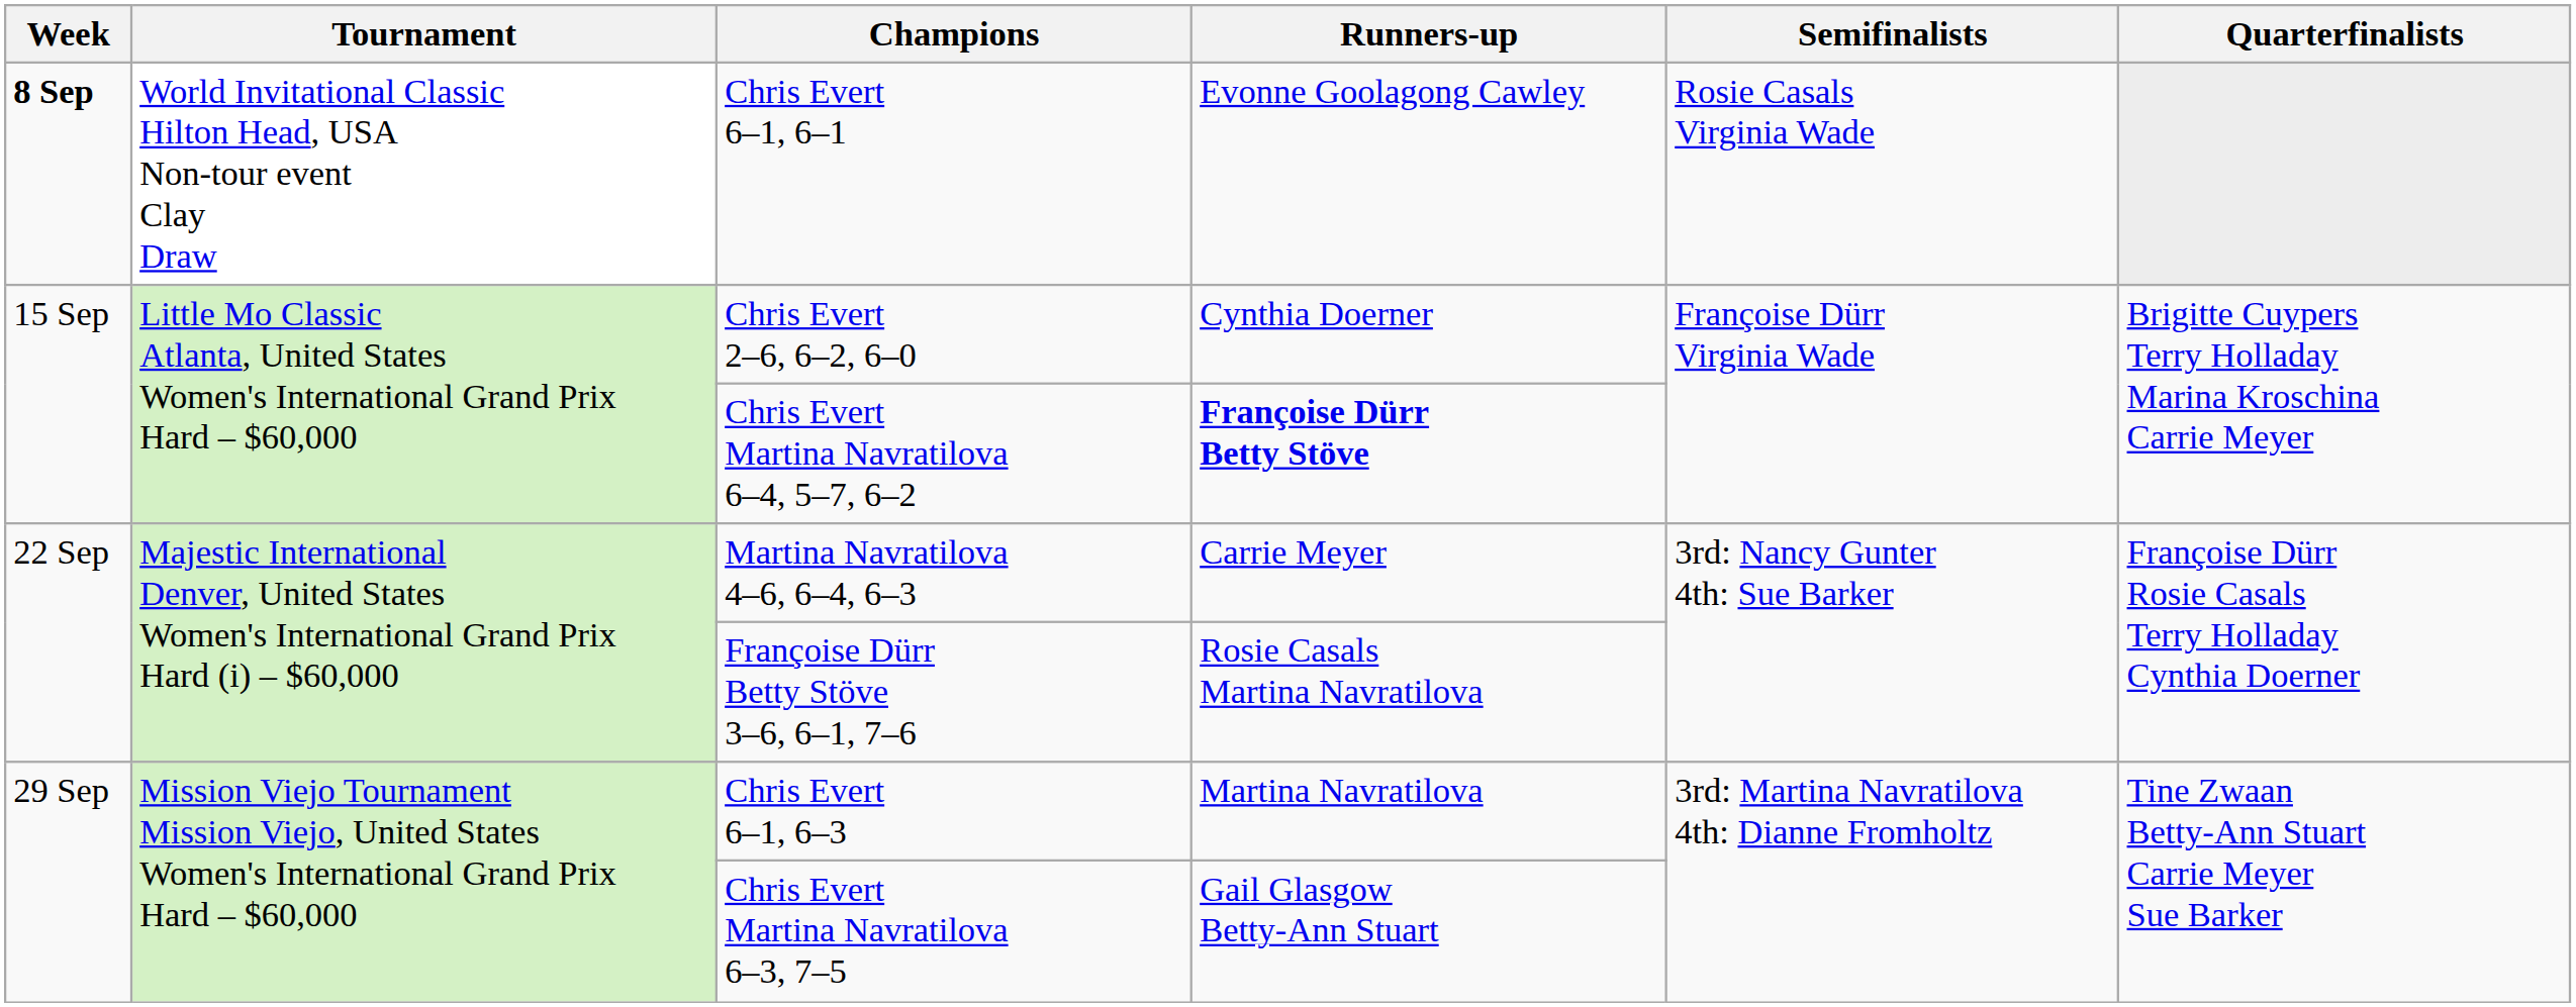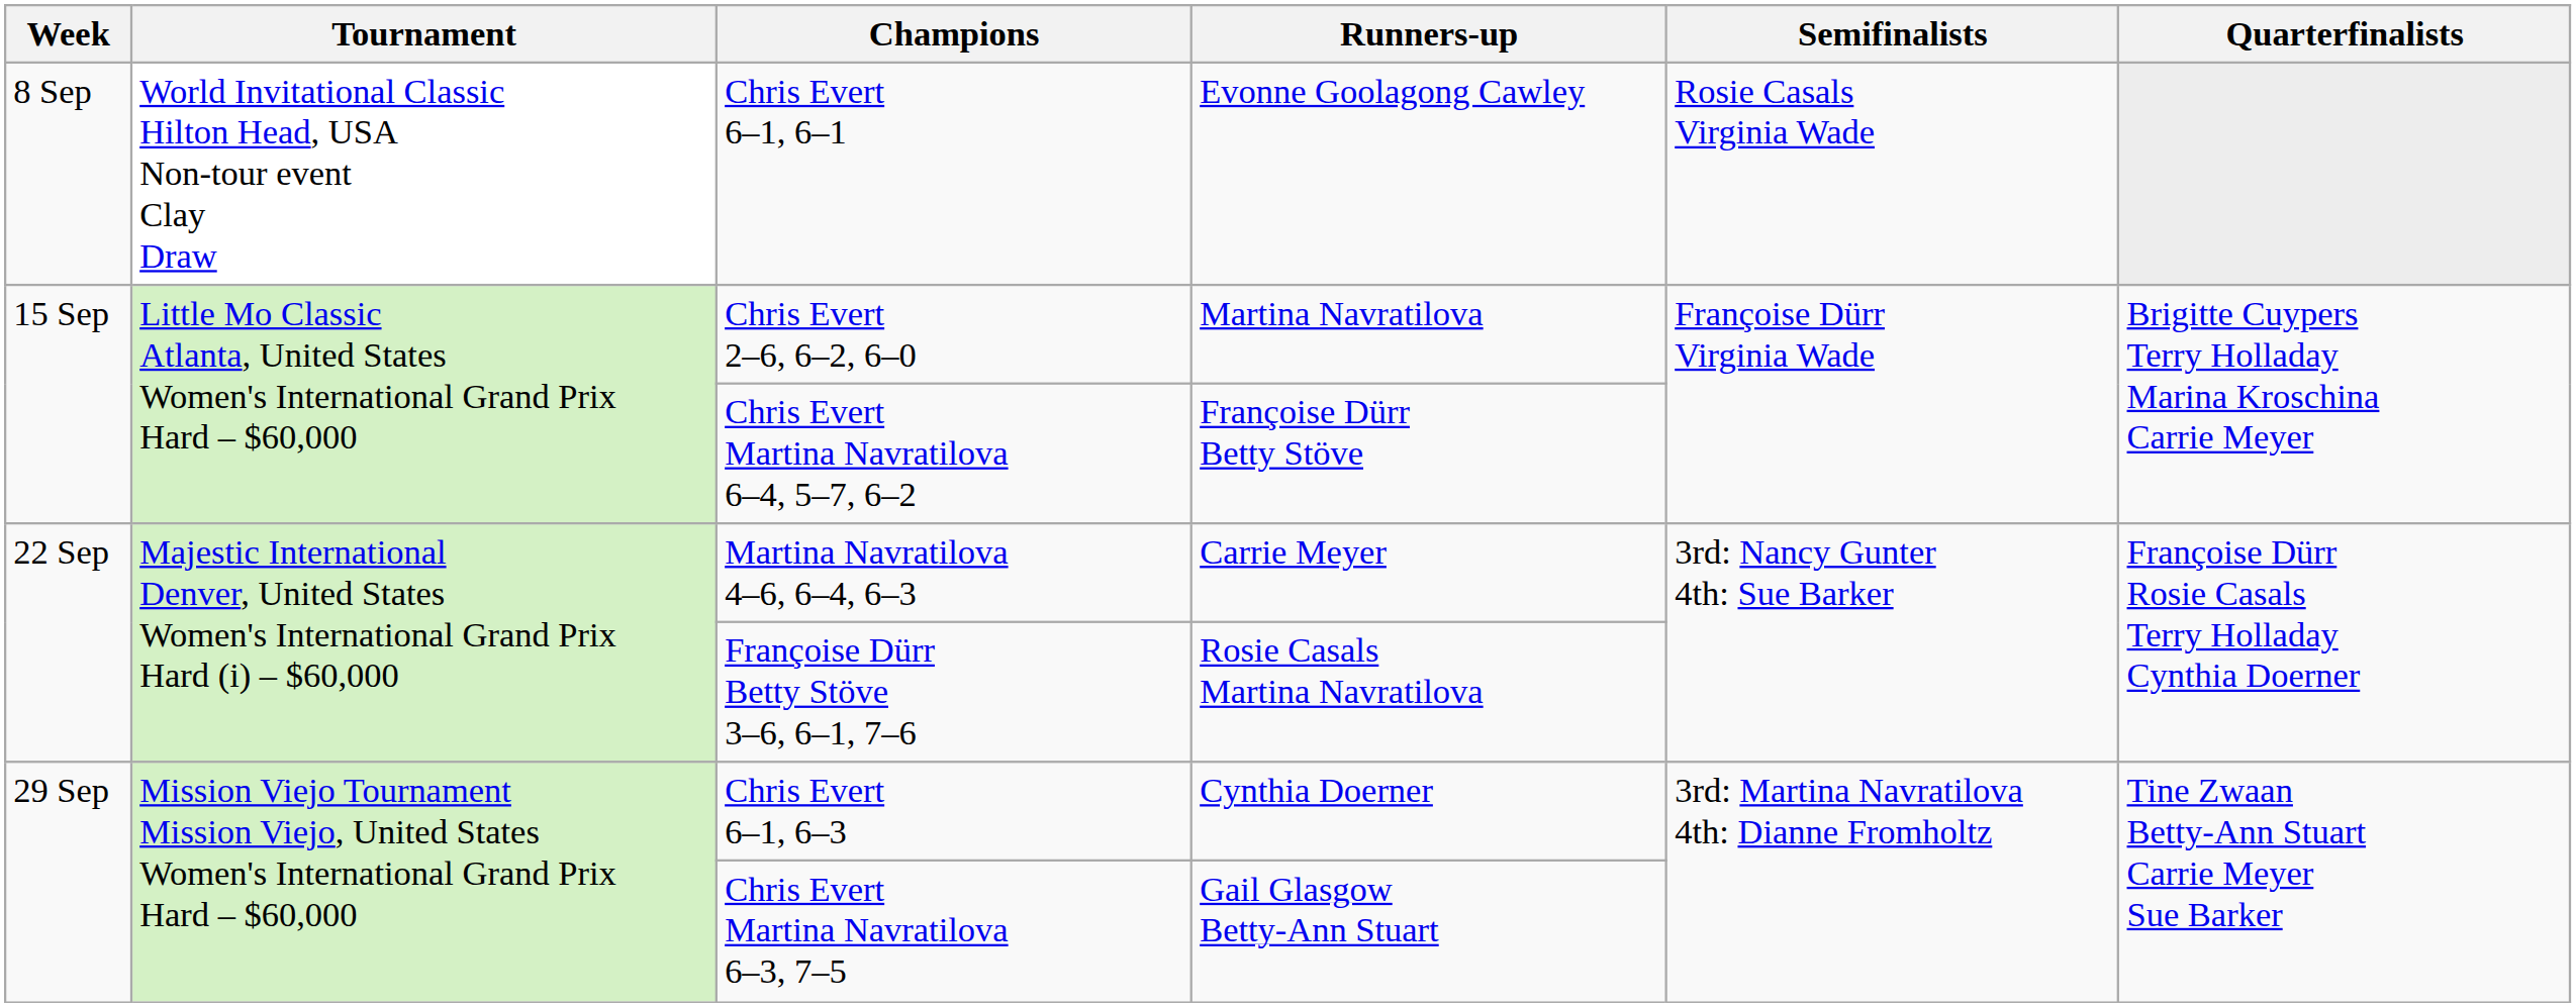Chris Evert 6–1, 6–1 | Week: bold -> normal
Chris Evert 2–6, 6–2, 6–0 | Runners-up: Cynthia Doerner -> Martina Navratilova
Chris Evert Martina Navratilova 6–4, 5–7, 6–2 | Runners-up: bold -> normal
Chris Evert 6–1, 6–3 | Runners-up: Martina Navratilova -> Cynthia Doerner
